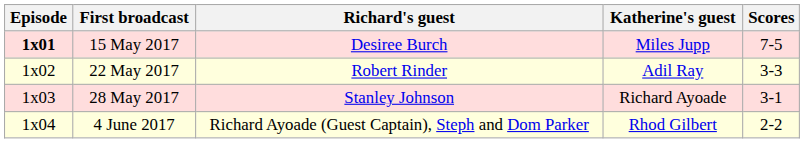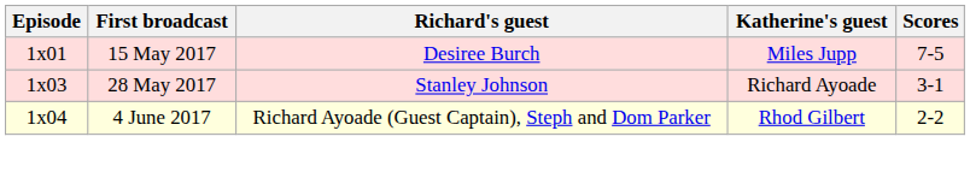15 May 2017 | Episode: bold -> normal
- row: 1x02 | 22 May 2017 | Robert Rinder | Adil Ray | 3-3
